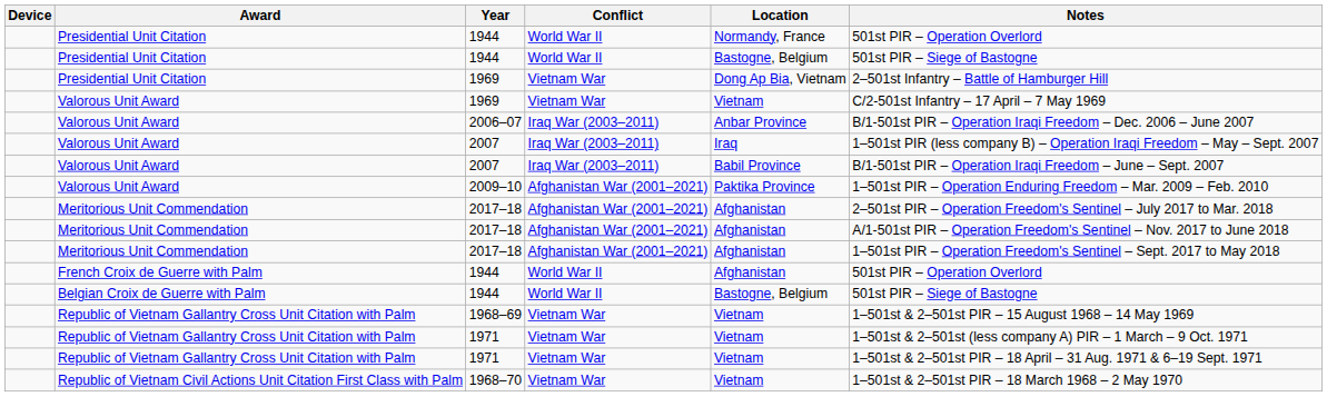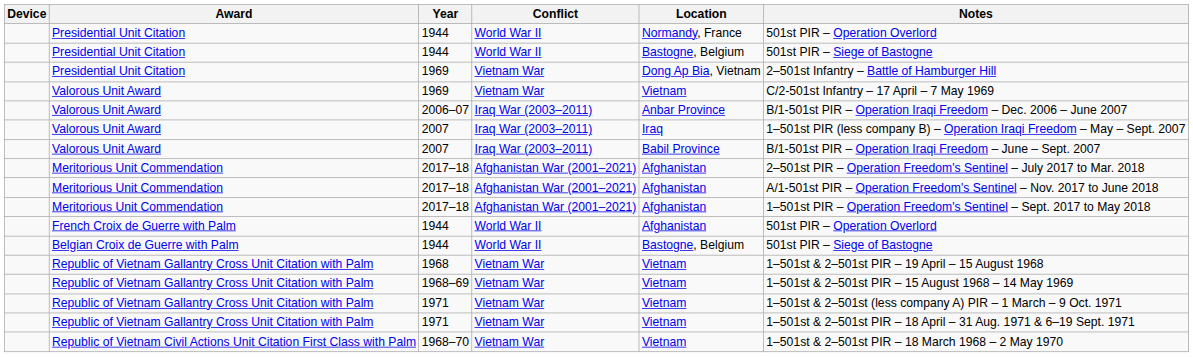- row: Valorous Unit Award | 2009–10 | Afghanistan War (2001–2021) | Paktika Province | 1–501st PIR – Operation Enduring Freedom – Mar. 2009 – Feb. 2010
+ row: Republic of Vietnam Gallantry Cross Unit Citation with Palm | 1968 | Vietnam War | Vietnam | 1–501st & 2–501st PIR – 19 April – 15 August 1968
